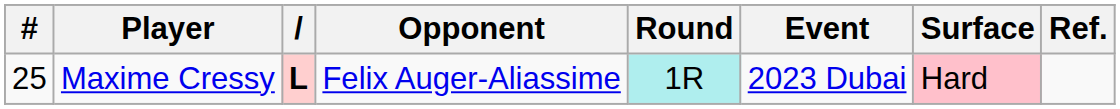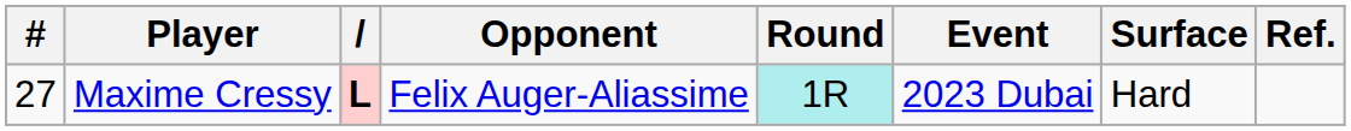Maxime Cressy | #: 25 -> 27
Maxime Cressy | Surface: pink background -> no background
